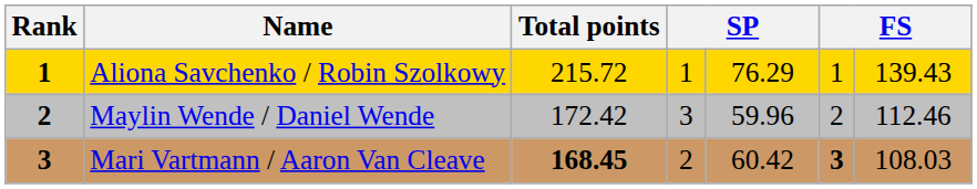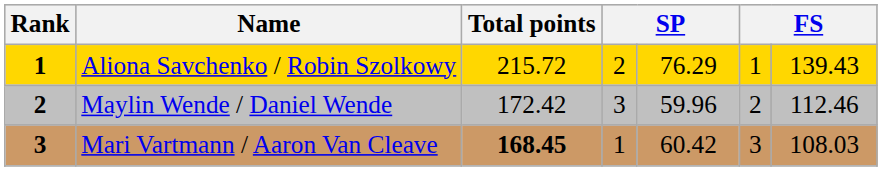Aliona Savchenko / Robin Szolkowy | column 4: 1 -> 2
Mari Vartmann / Aaron Van Cleave | column 4: 2 -> 1
Mari Vartmann / Aaron Van Cleave | column 6: bold -> normal
